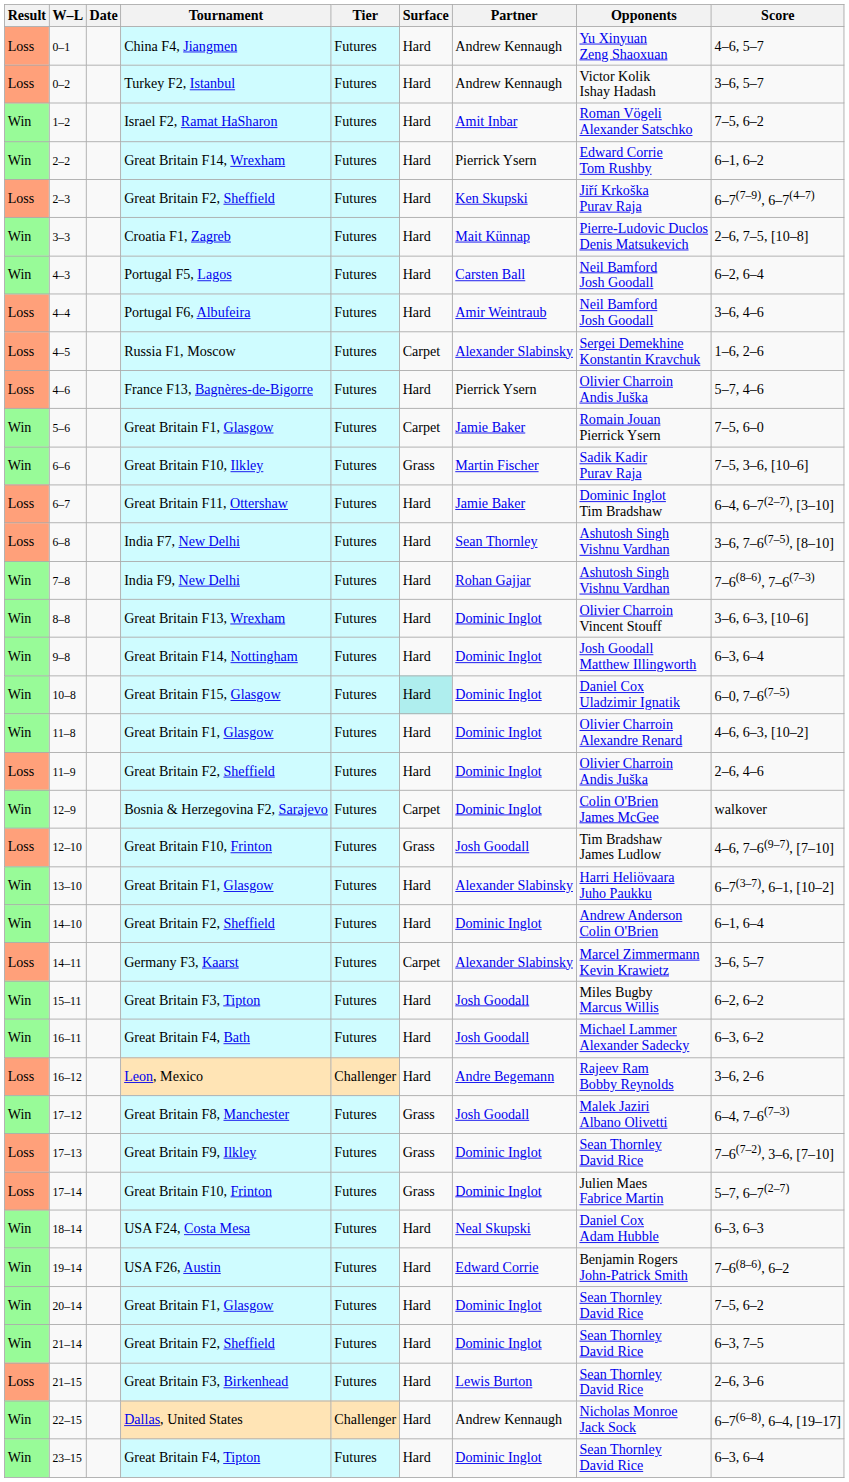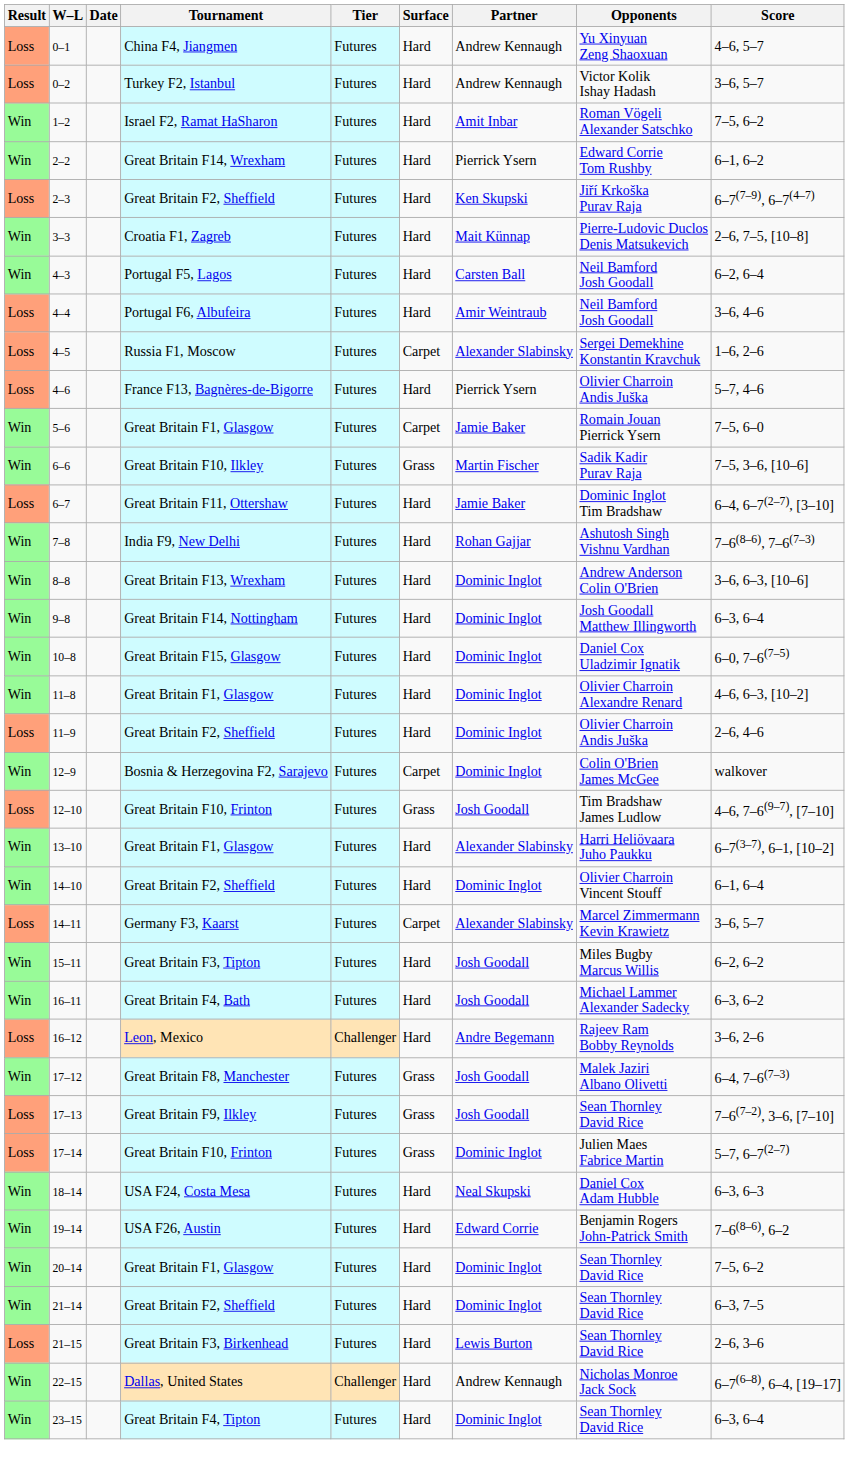- row: Loss | 6–8 | India F7, New Delhi | Futures | Hard | Sean Thornley | Ashutosh Singh Vishnu Vardhan | 3–6, 7–6(7–5), [8–10]
8–8 | Opponents: Olivier Charroin Vincent Stouff -> Andrew Anderson Colin O'Brien
10–8 | Surface: paleturquoise background -> no background
14–10 | Opponents: Andrew Anderson Colin O'Brien -> Olivier Charroin Vincent Stouff
17–13 | Partner: Dominic Inglot -> Josh Goodall
